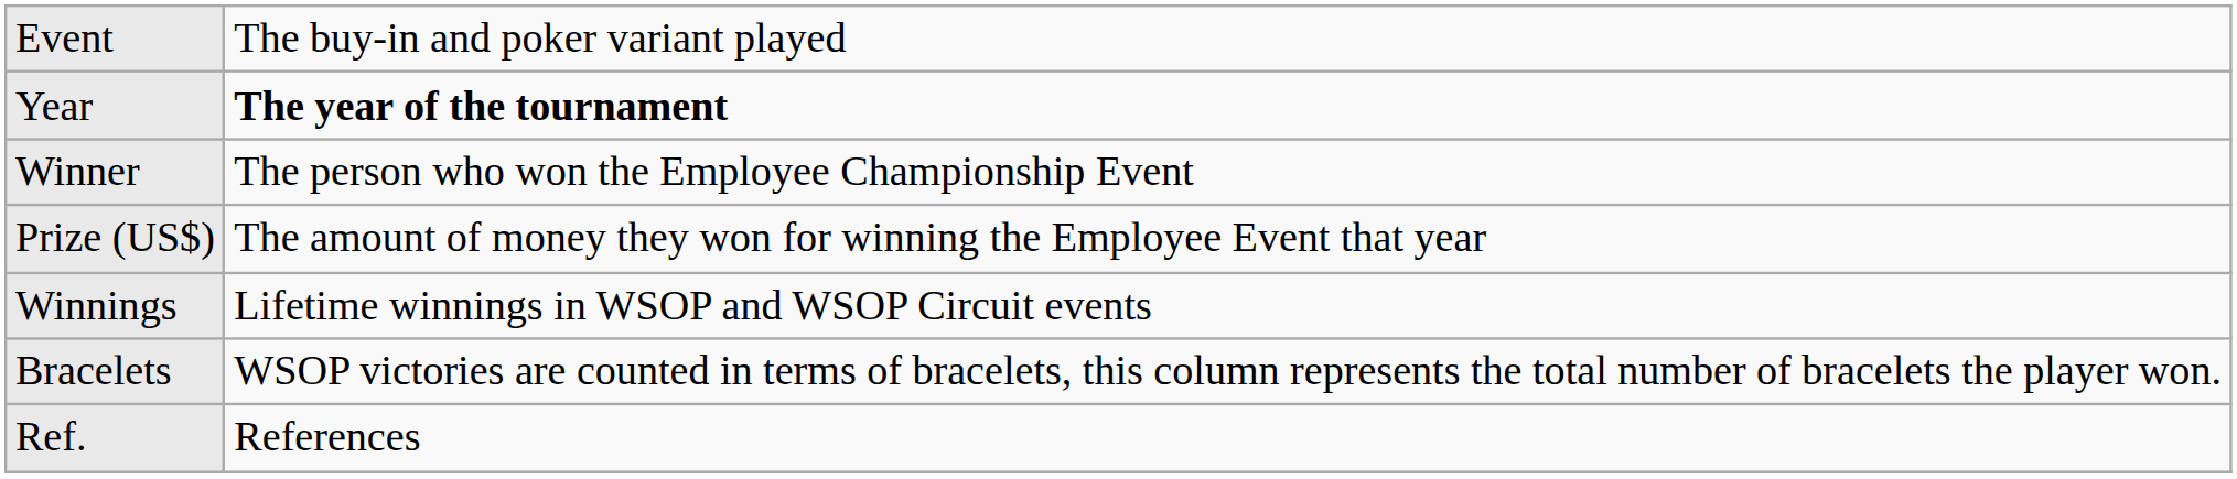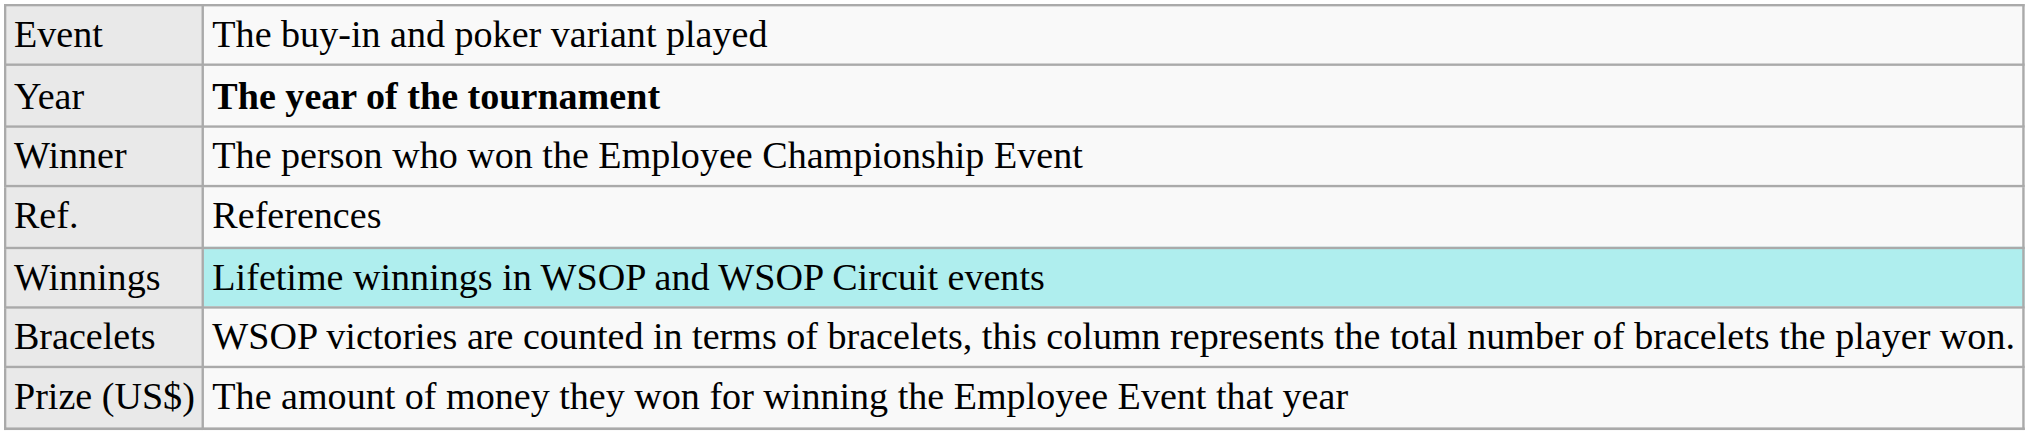rows swapped: Prize (US$) <-> Ref.
Winnings | column 2: no background -> paleturquoise background
